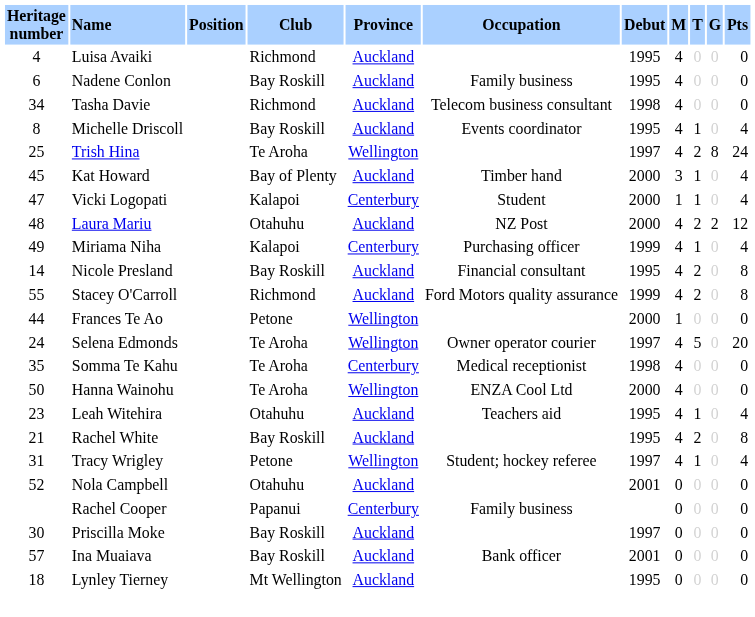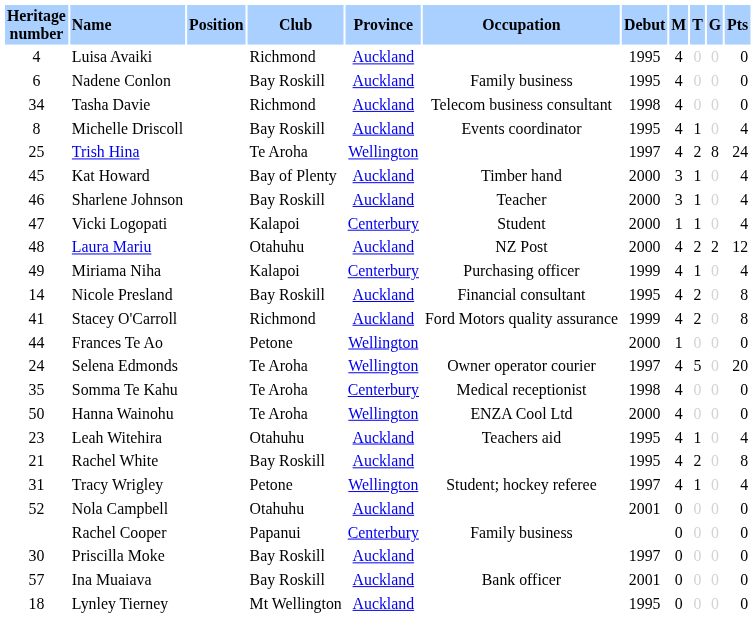+ row: 46 | Sharlene Johnson | Bay Roskill | Auckland | Teacher | 2000 | 3 | 1 | 0 | 4
Stacey O'Carroll | Heritage number: 55 -> 41
